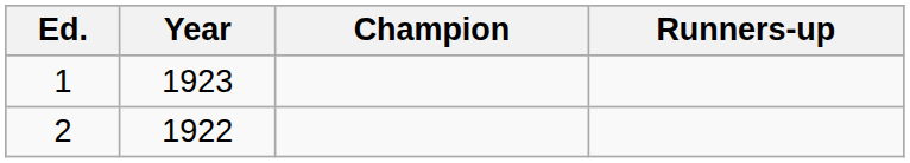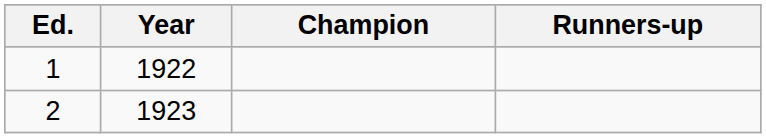1 | Year: 1923 -> 1922
2 | Year: 1922 -> 1923
